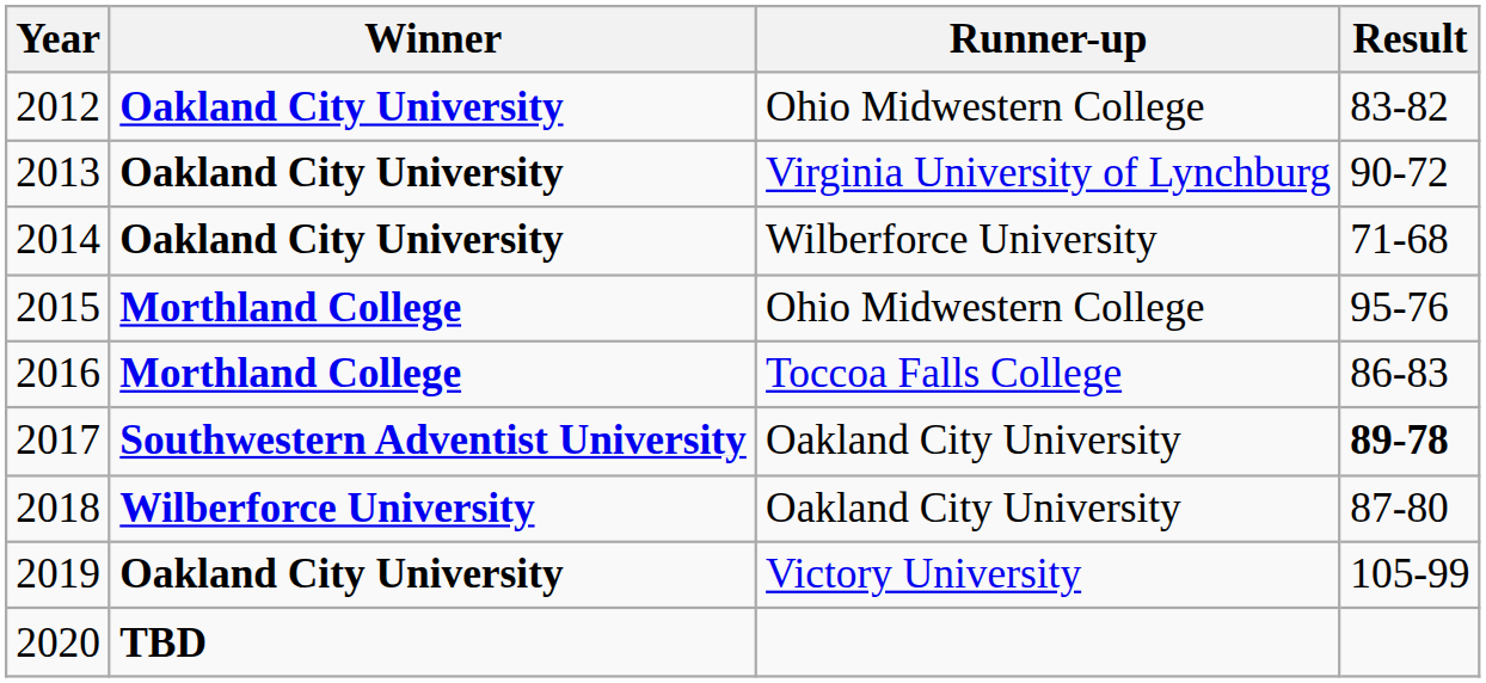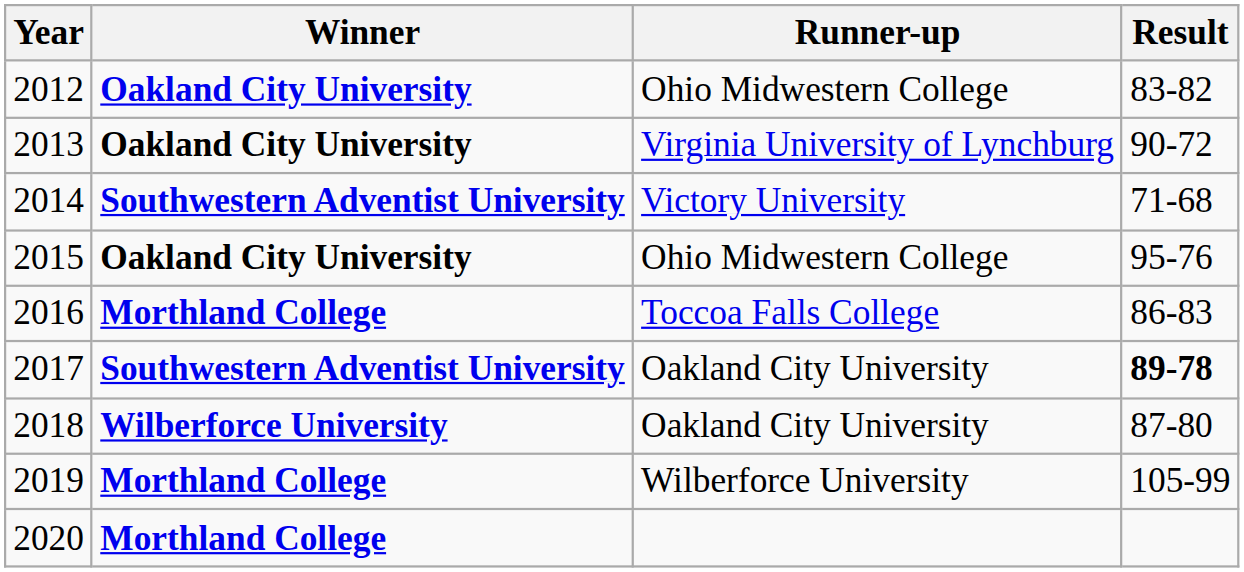2014 | Winner: Oakland City University -> Southwestern Adventist University
2014 | Runner-up: Wilberforce University -> Victory University
2015 | Winner: Morthland College -> Oakland City University
2019 | Winner: Oakland City University -> Morthland College
2019 | Runner-up: Victory University -> Wilberforce University
2020 | Winner: TBD -> Morthland College
